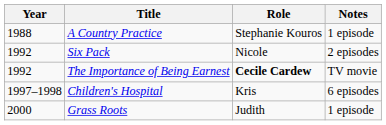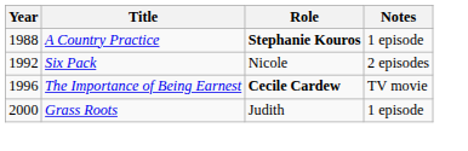A Country Practice | Role: normal -> bold
The Importance of Being Earnest | Year: 1992 -> 1996
- row: 1997–1998 | Children's Hospital | Kris | 6 episodes
